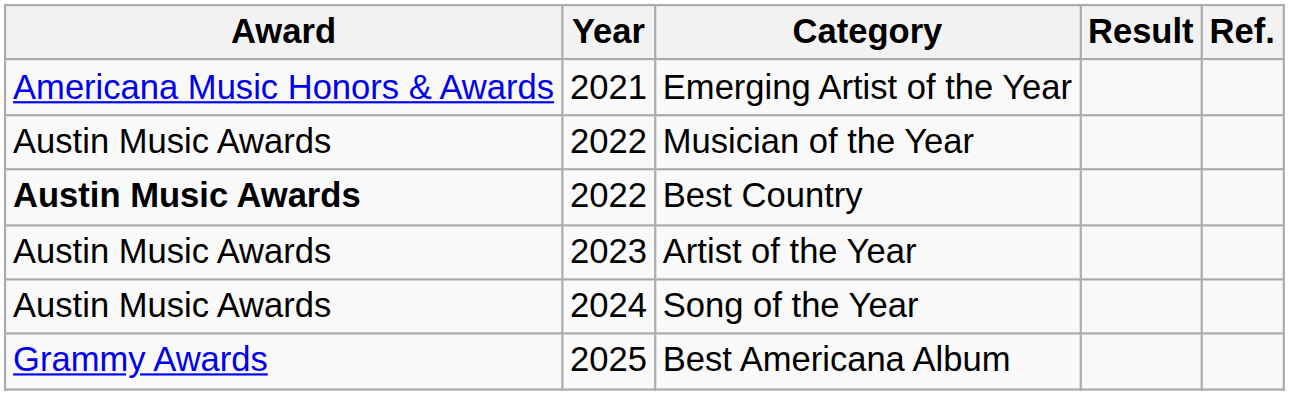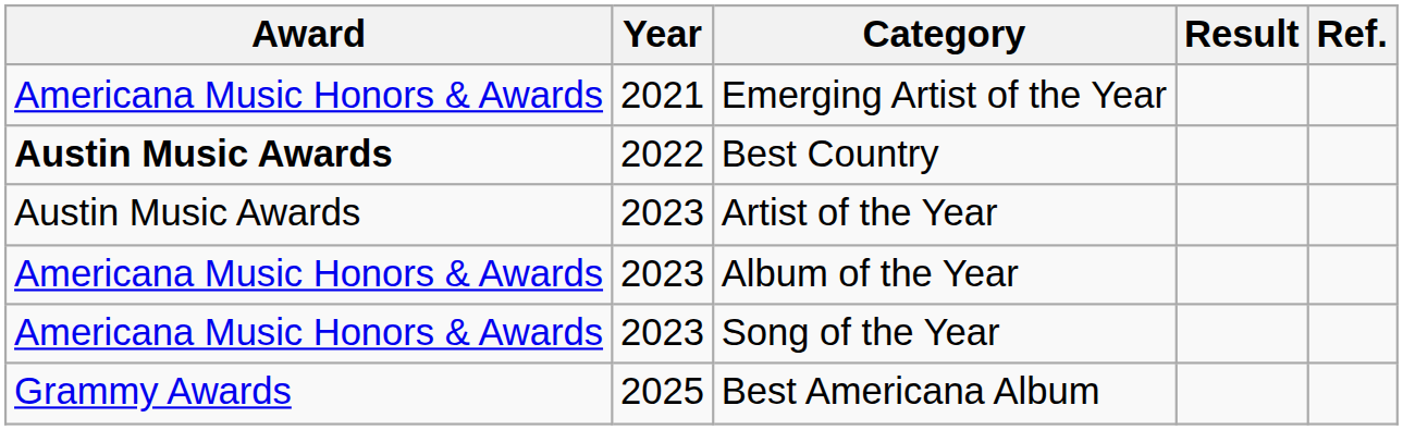- row: Austin Music Awards | 2022 | Musician of the Year
+ row: Americana Music Honors & Awards | 2023 | Album of the Year
Song of the Year | Award: Austin Music Awards -> Americana Music Honors & Awards
Song of the Year | Year: 2024 -> 2023
